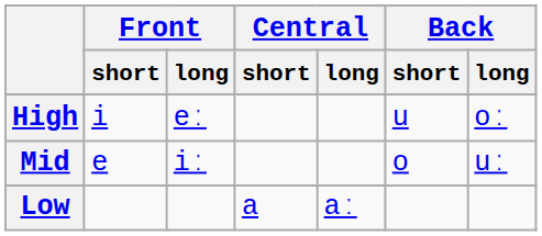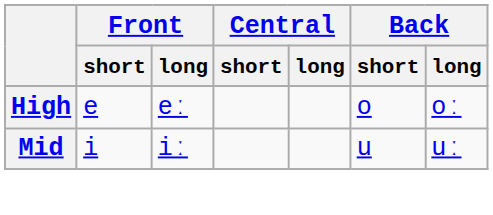High | Front / short: i -> e
High | Back / short: u -> o
Mid | Front / short: e -> i
Mid | Back / short: o -> u
- row: Low | a | aː
